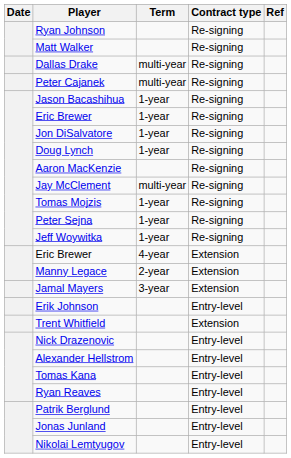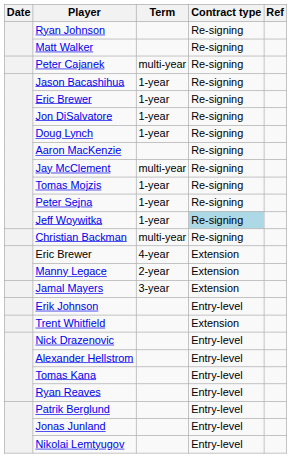- row: Dallas Drake | multi-year | Re-signing
Jeff Woywitka | Contract type: no background -> lightblue background
+ row: Christian Backman | multi-year | Re-signing
